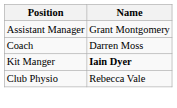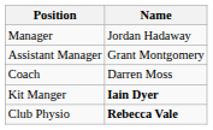+ row: Manager | Jordan Hadaway
Club Physio | Name: normal -> bold
